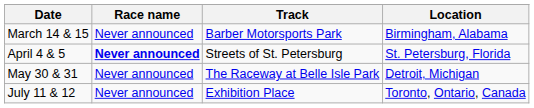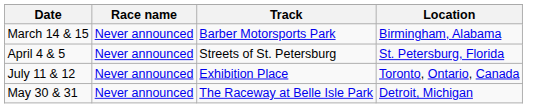April 4 & 5 | Race name: bold -> normal
rows swapped: May 30 & 31 <-> July 11 & 12
